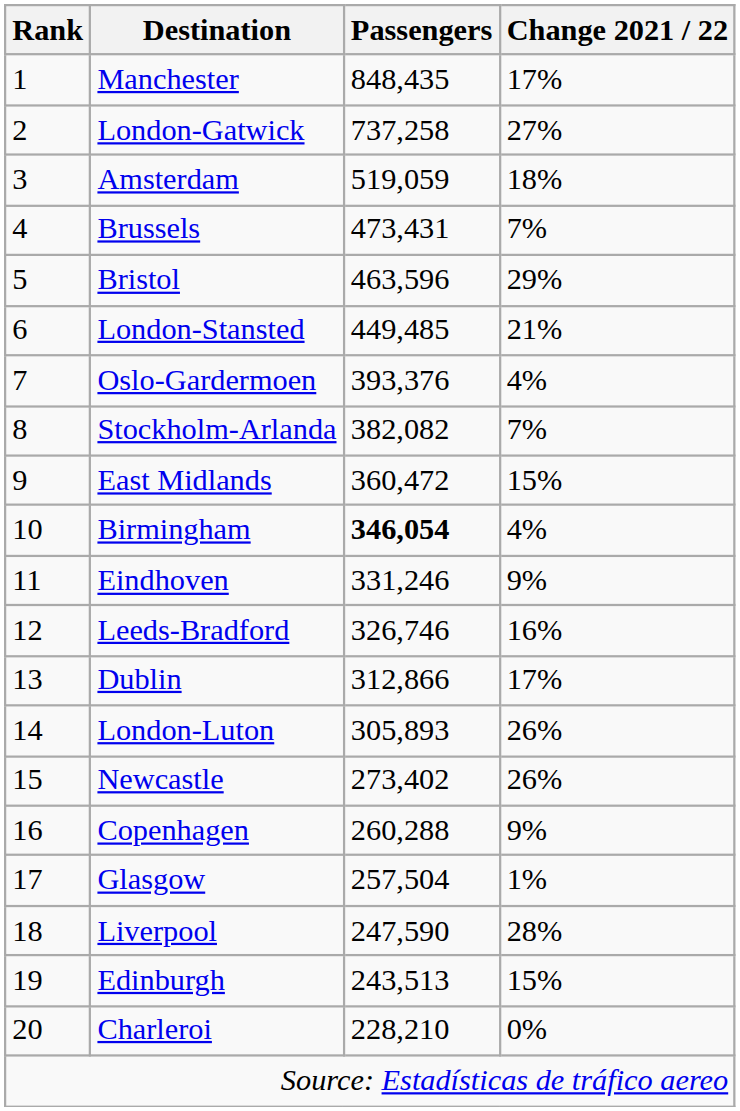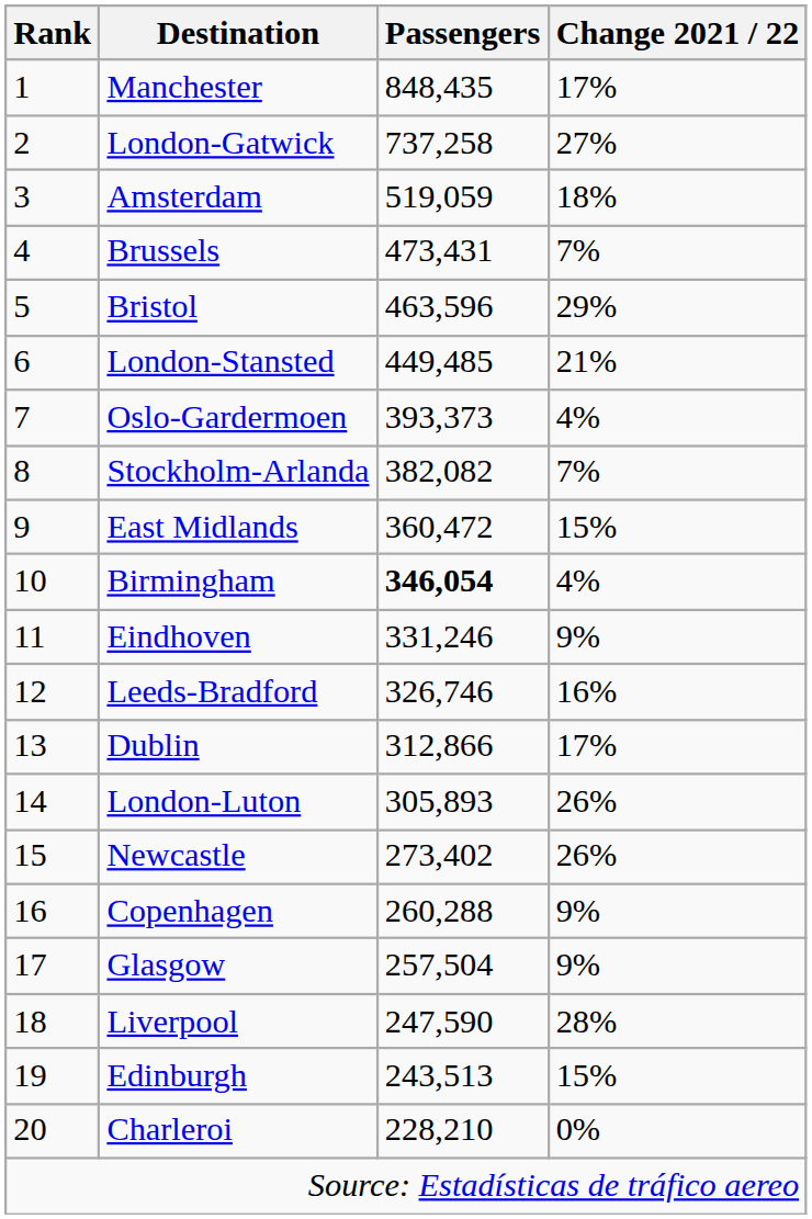Oslo-Gardermoen | Passengers: 393,376 -> 393,373
Glasgow | Change 2021 / 22: 1% -> 9%
